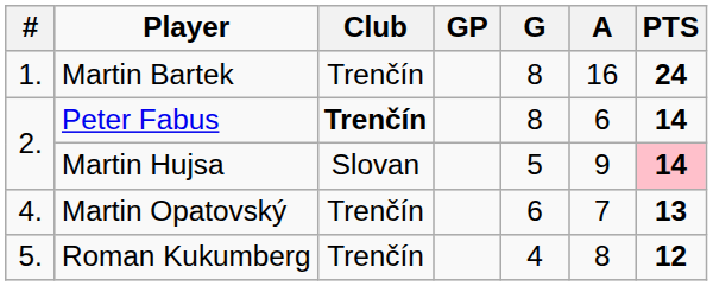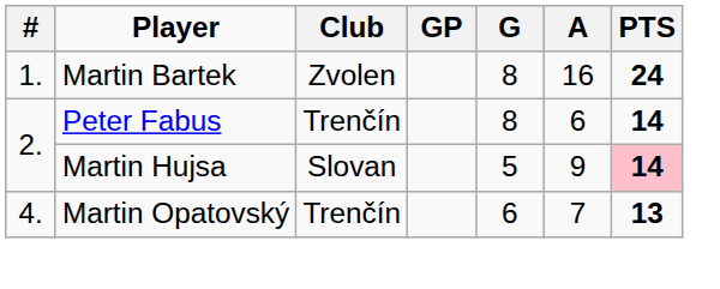Martin Bartek | Club: Trenčín -> Zvolen
Peter Fabus | Club: bold -> normal
- row: 5. | Roman Kukumberg | Trenčín | 4 | 8 | 12
